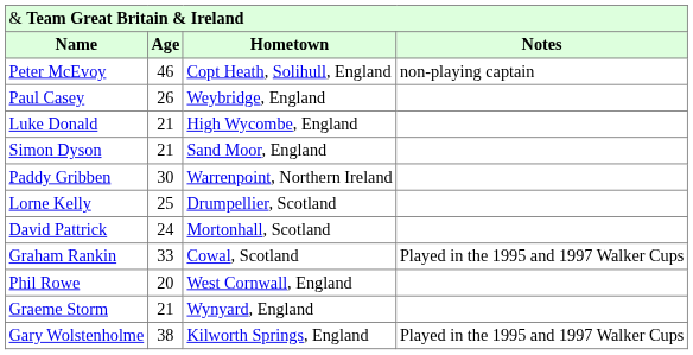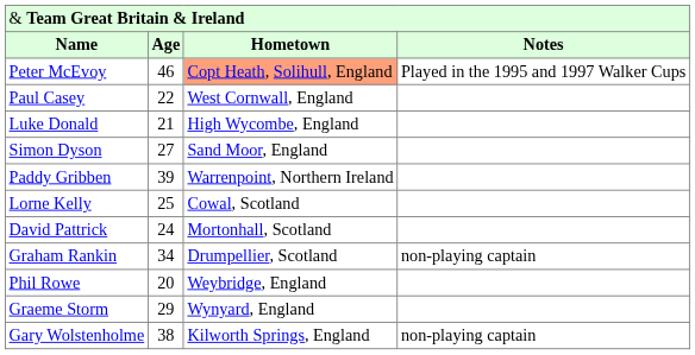Peter McEvoy | column 3: no background -> lightsalmon background
Peter McEvoy | column 4: non-playing captain -> Played in the 1995 and 1997 Walker Cups
Paul Casey | column 2: 26 -> 22
Paul Casey | column 3: Weybridge, England -> West Cornwall, England
Simon Dyson | column 2: 21 -> 27
Paddy Gribben | column 2: 30 -> 39
Lorne Kelly | column 3: Drumpellier, Scotland -> Cowal, Scotland
Graham Rankin | column 2: 33 -> 34
Graham Rankin | column 3: Cowal, Scotland -> Drumpellier, Scotland
Graham Rankin | column 4: Played in the 1995 and 1997 Walker Cups -> non-playing captain
Phil Rowe | column 3: West Cornwall, England -> Weybridge, England
Graeme Storm | column 2: 21 -> 29
Gary Wolstenholme | column 4: Played in the 1995 and 1997 Walker Cups -> non-playing captain
